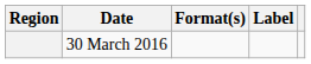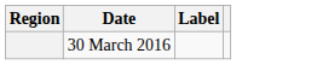- column: Format(s)
